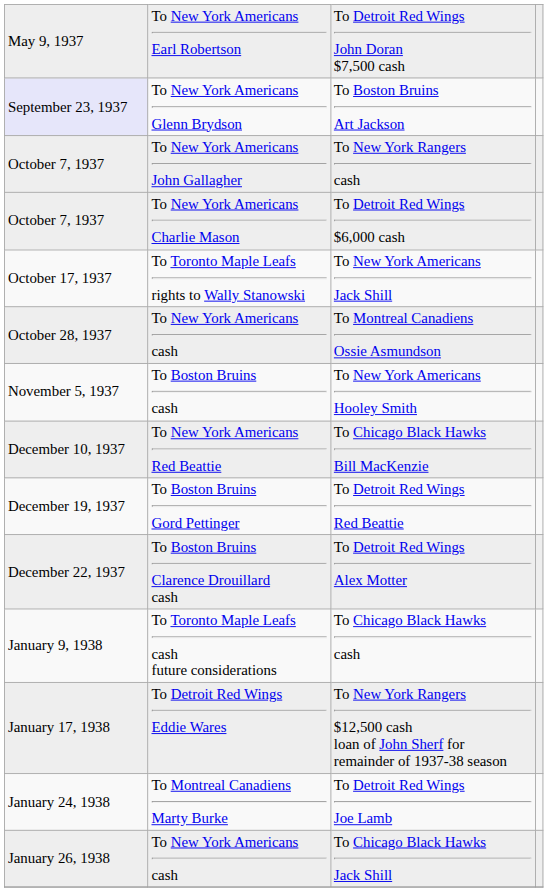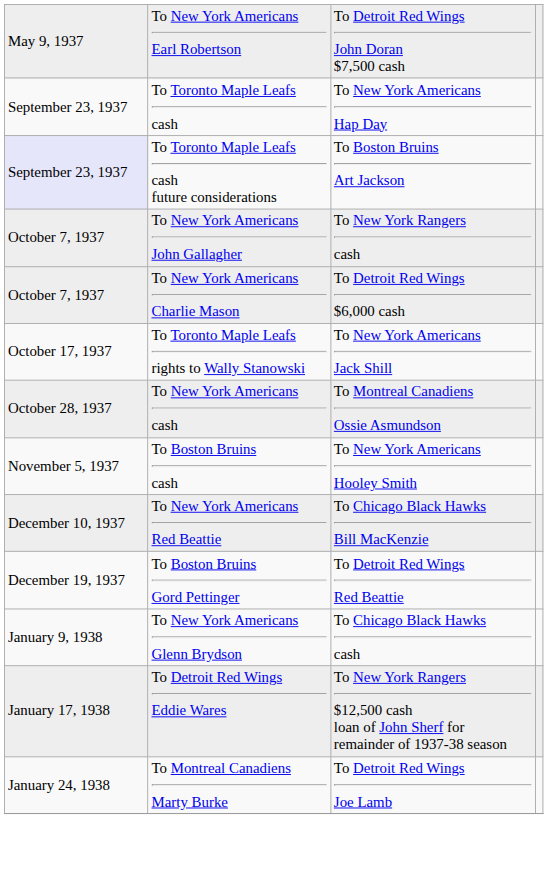+ row: September 23, 1937 | To Toronto Maple Leafs cash | To New York Americans Hap Day
To Boston Bruins Art Jackson | column 2: To New York Americans Glenn Brydson -> To Toronto Maple Leafs cash future considerations
- row: December 22, 1937 | To Boston Bruins Clarence Drouillard cash | To Detroit Red Wings Alex Motter
To Chicago Black Hawks cash | column 2: To Toronto Maple Leafs cash future considerations -> To New York Americans Glenn Brydson
- row: January 26, 1938 | To New York Americans cash | To Chicago Black Hawks Jack Shill
